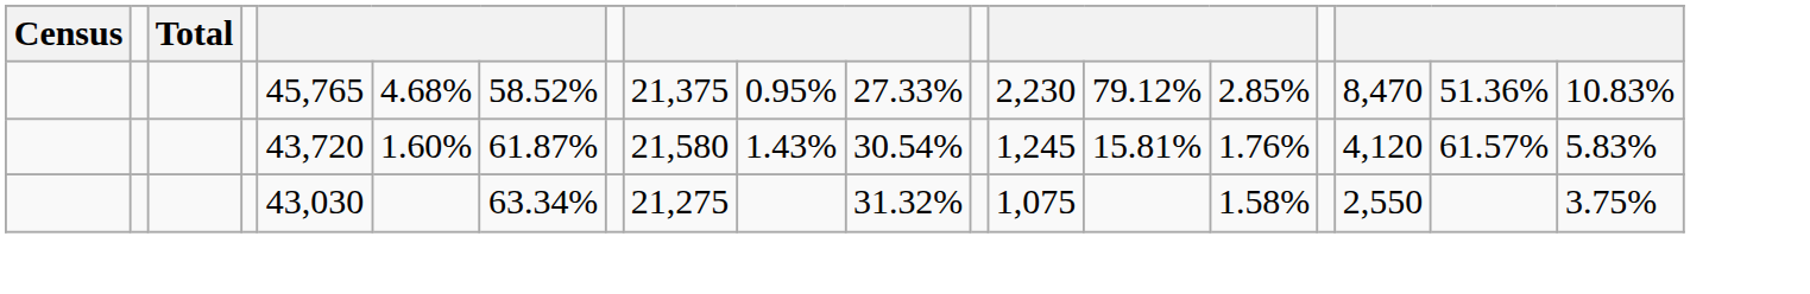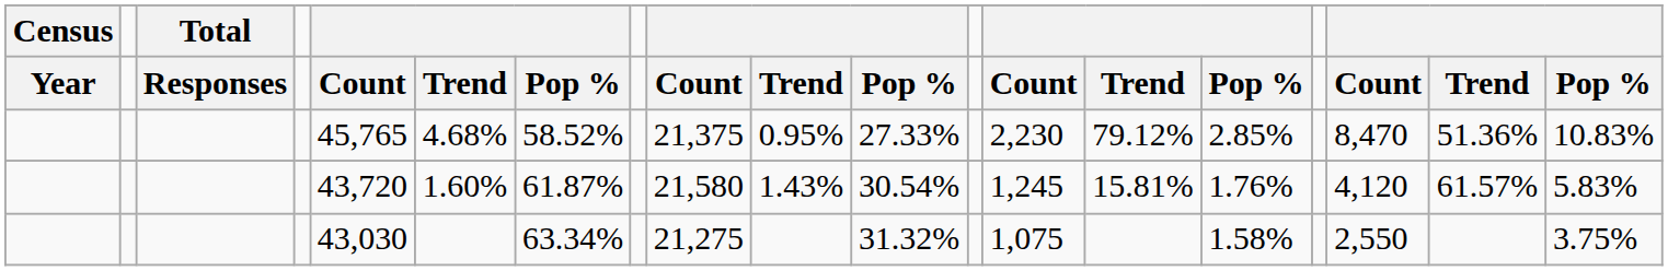+ row: Year | Responses | Count | Trend | Pop % | Count | Trend | Pop % | Count | Trend | Pop % | Count | Trend | Pop %
